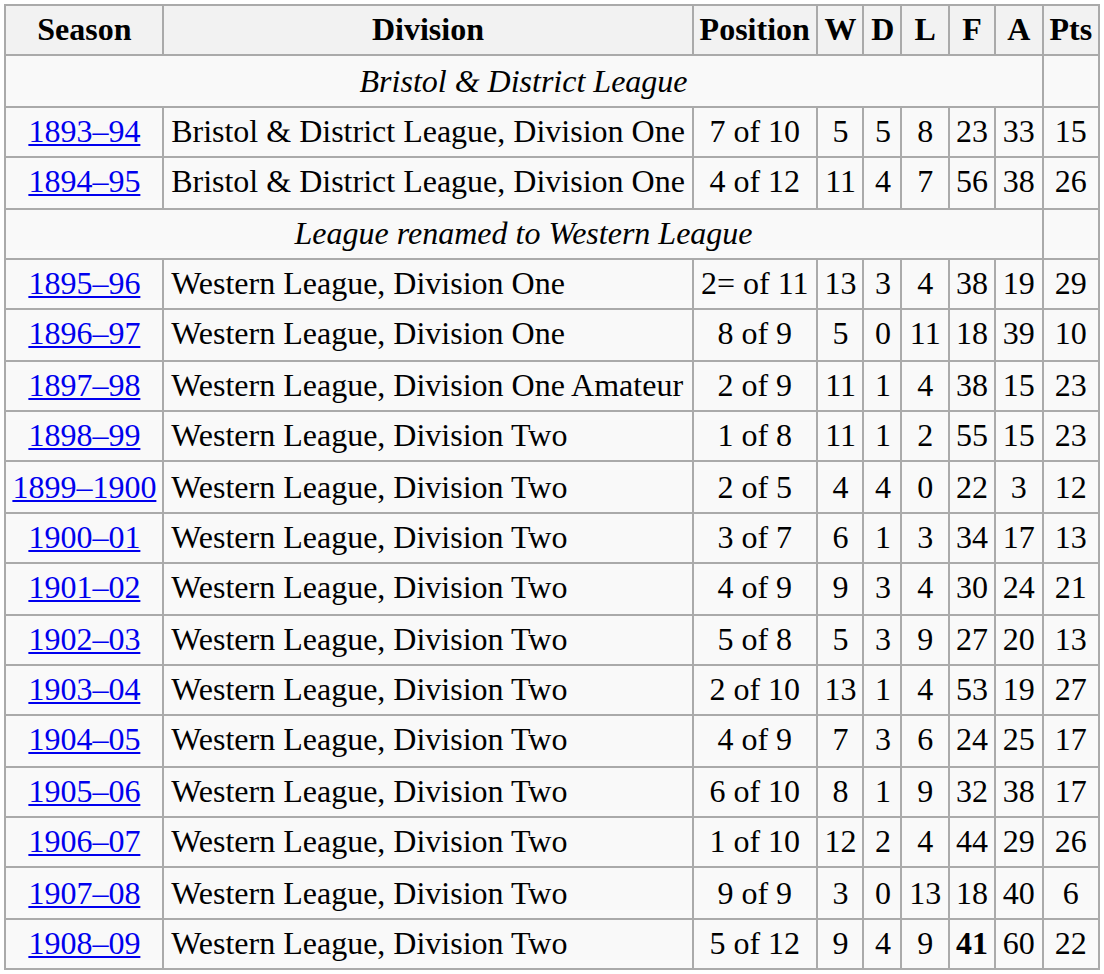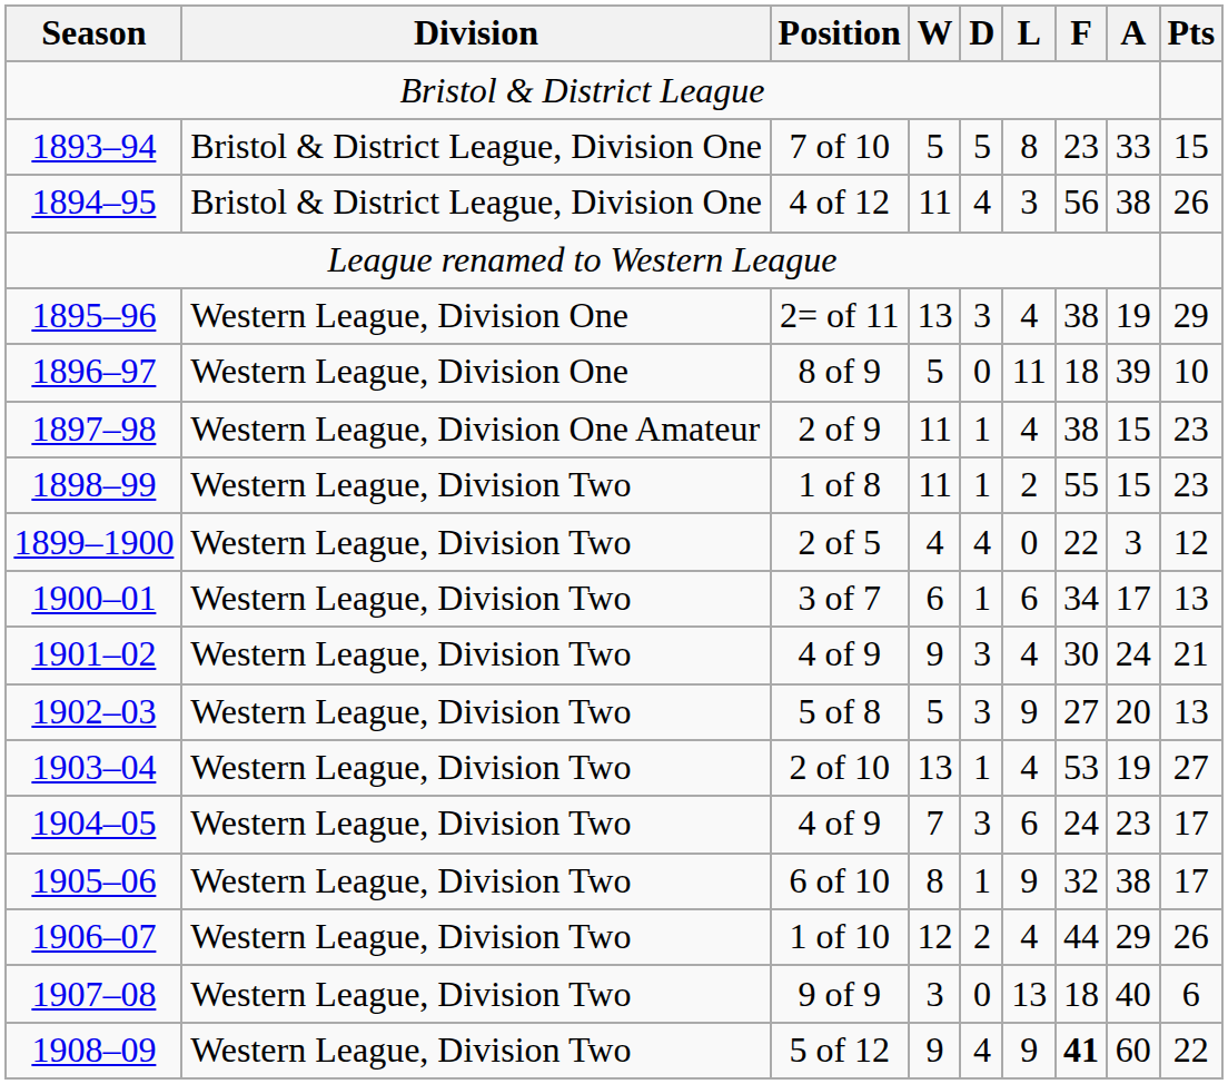4 of 12 | L: 7 -> 3
3 of 7 | L: 3 -> 6
1904–05 / 4 of 9 | A: 25 -> 23
